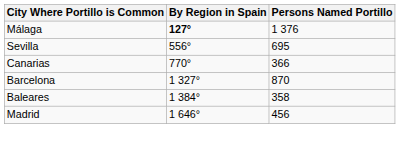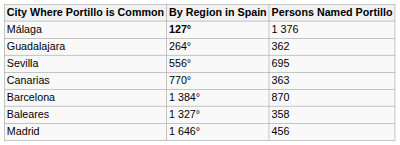+ row: Guadalajara | 264° | 362
Canarias | Persons Named Portillo: 366 -> 363
Barcelona | By Region in Spain: 1 327° -> 1 384°
Baleares | By Region in Spain: 1 384° -> 1 327°
